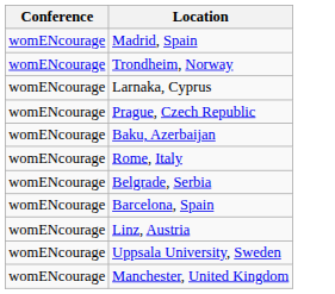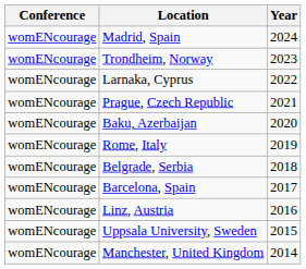+ column: Year | 2024 | 2023 | 2022 | 2021 | 2020 | 2019 | 2018 | 2017 | 2016 | 2015 | 2014
